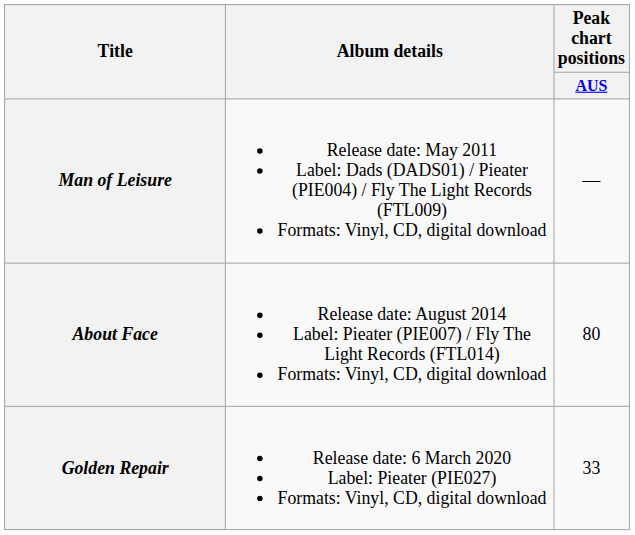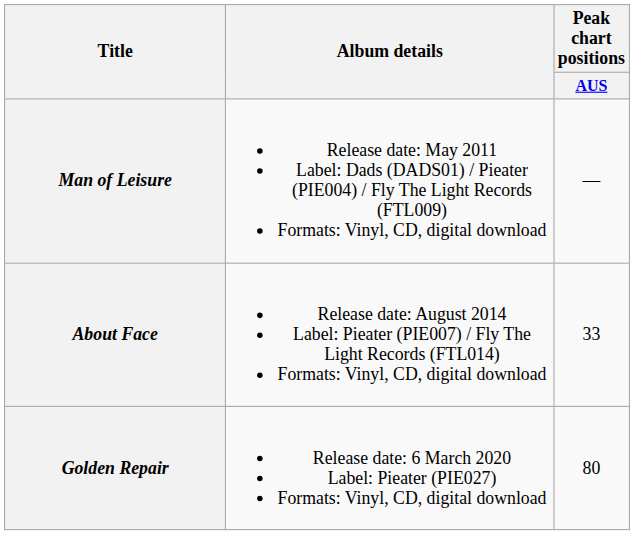About Face | Peak chart positions / AUS: 80 -> 33
Golden Repair | Peak chart positions / AUS: 33 -> 80
